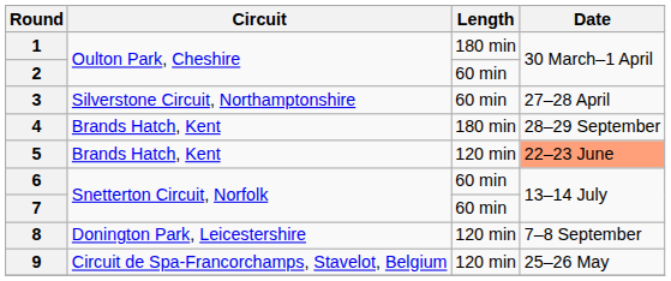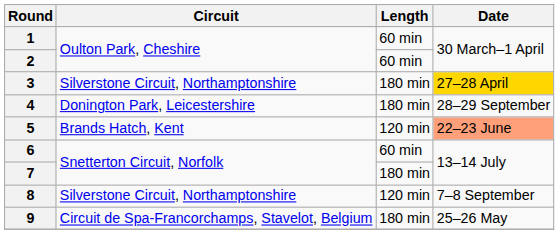1 | Length: 180 min -> 60 min
3 | Length: 60 min -> 180 min
3 | Date: no background -> gold background
4 | Circuit: Brands Hatch, Kent -> Donington Park, Leicestershire
7 | Length: 60 min -> 180 min
8 | Circuit: Donington Park, Leicestershire -> Silverstone Circuit, Northamptonshire
9 | Length: 120 min -> 180 min
